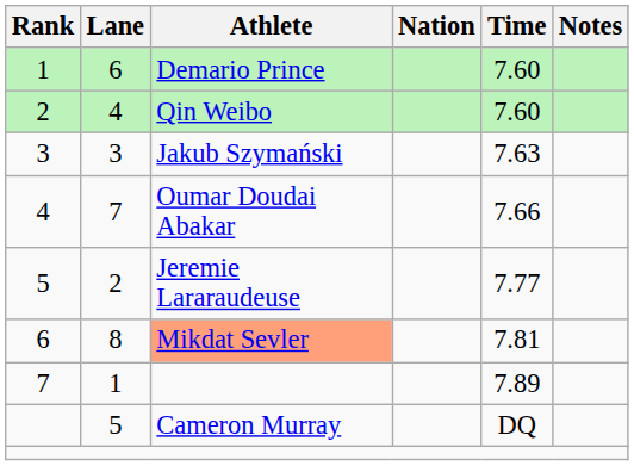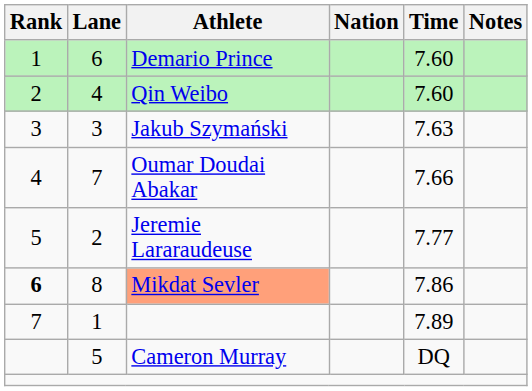8 | Rank: normal -> bold
8 | Time: 7.81 -> 7.86
